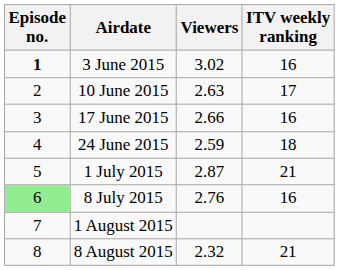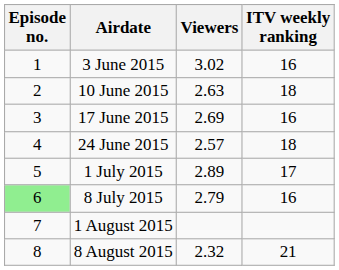3 June 2015 | Episode no.: bold -> normal
10 June 2015 | ITV weekly ranking: 17 -> 18
17 June 2015 | Viewers: 2.66 -> 2.69
24 June 2015 | Viewers: 2.59 -> 2.57
1 July 2015 | Viewers: 2.87 -> 2.89
1 July 2015 | ITV weekly ranking: 21 -> 17
8 July 2015 | Viewers: 2.76 -> 2.79
